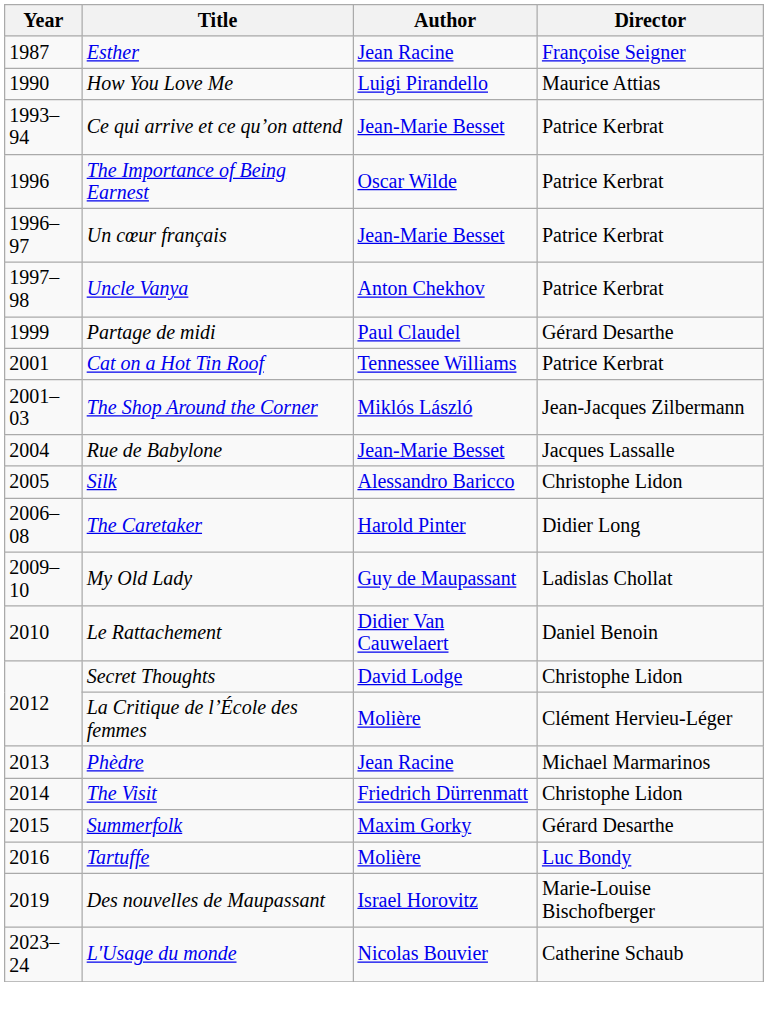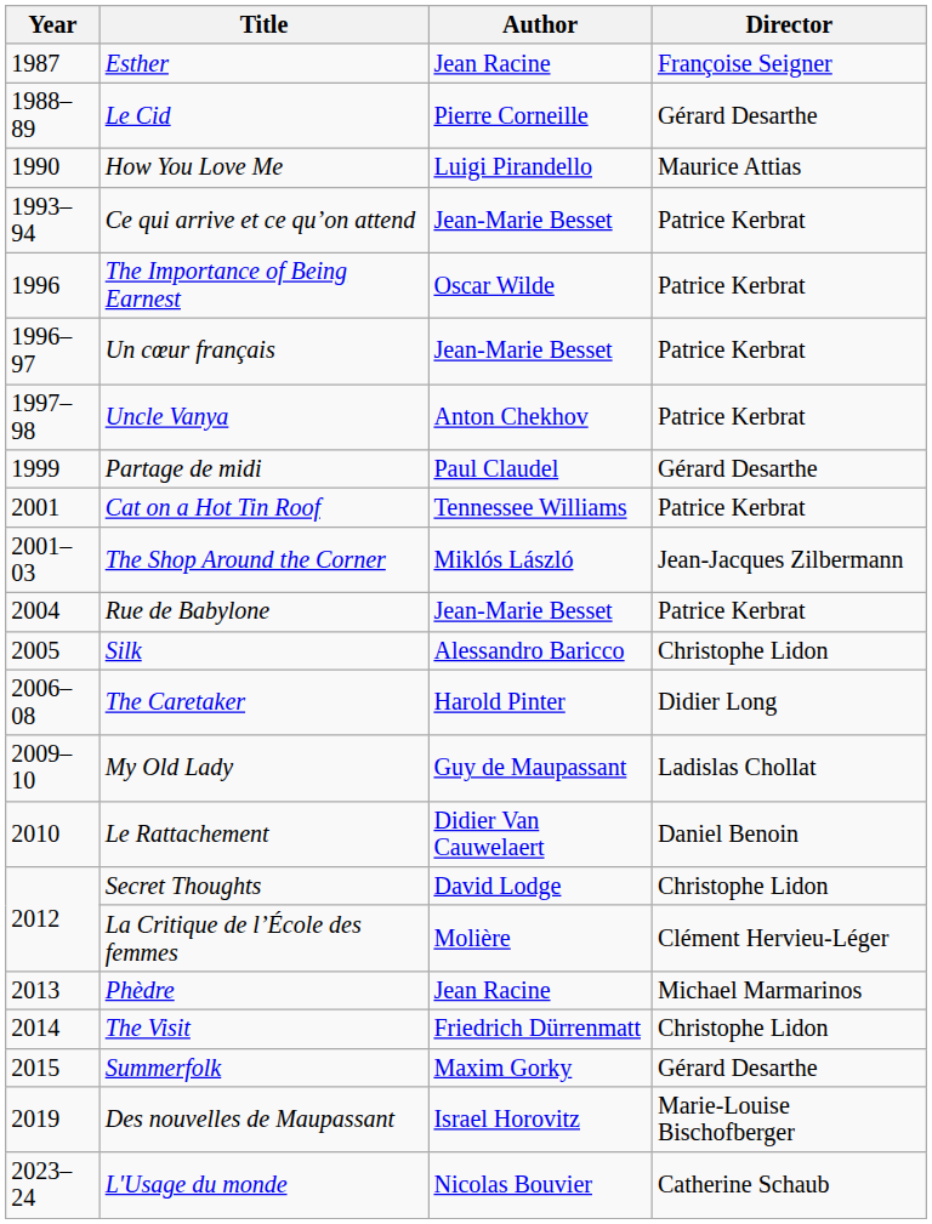+ row: 1988–89 | Le Cid | Pierre Corneille | Gérard Desarthe
Rue de Babylone | Director: Jacques Lassalle -> Patrice Kerbrat
- row: 2016 | Tartuffe | Molière | Luc Bondy
